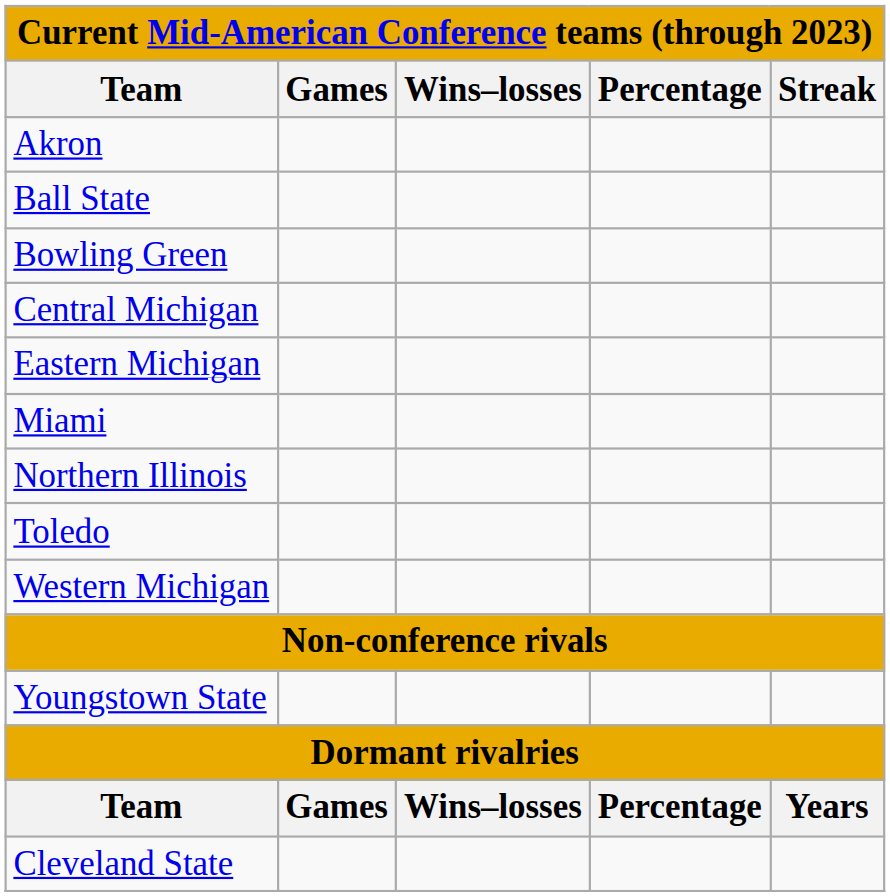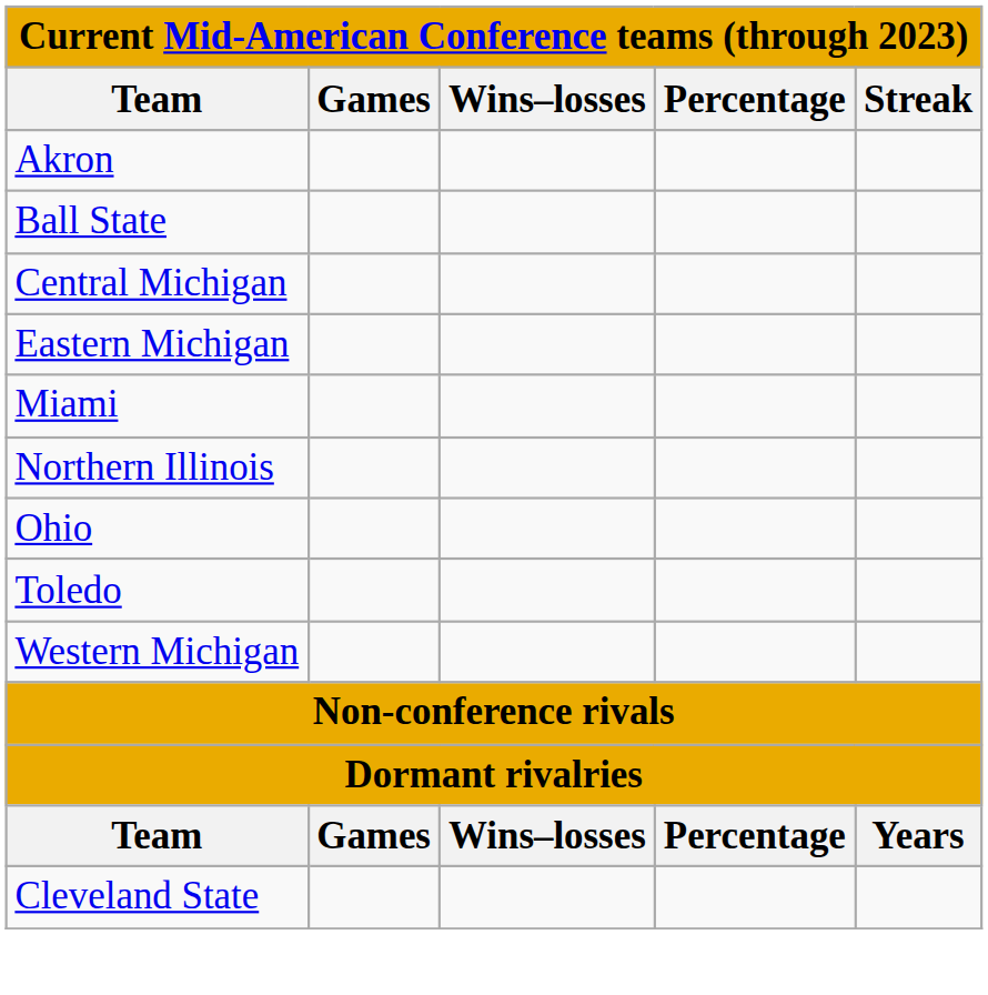- row: Bowling Green
+ row: Ohio
- row: Youngstown State
